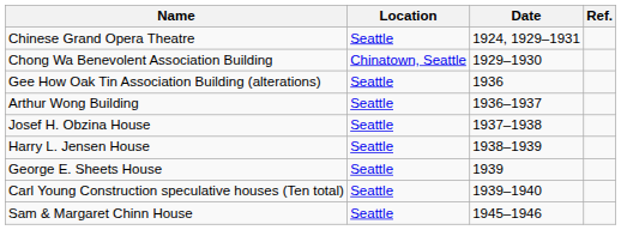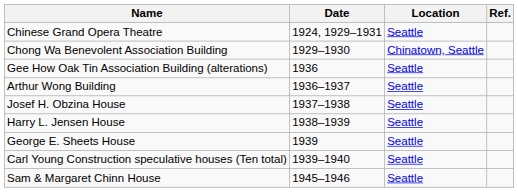columns swapped: Location <-> Date
